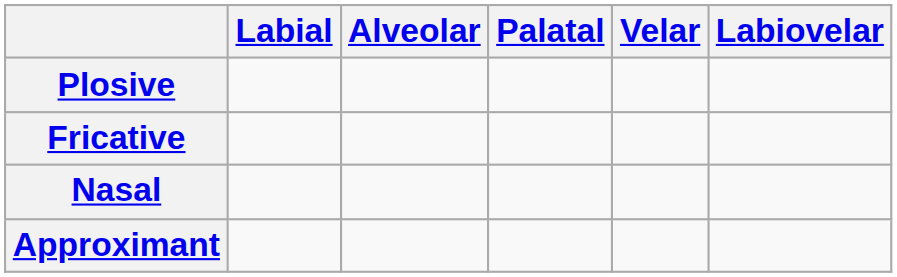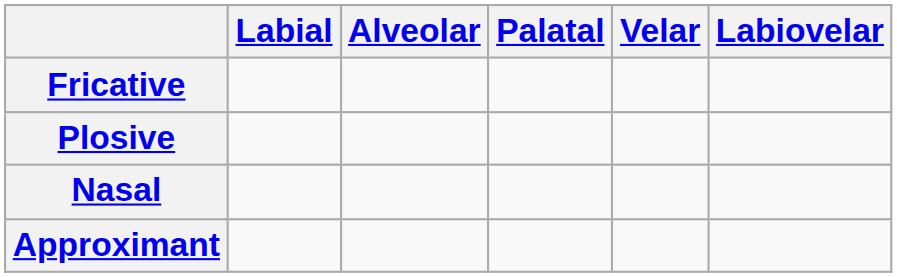rows swapped: Plosive <-> Fricative
